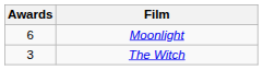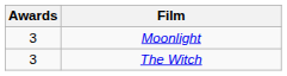Moonlight | Awards: 6 -> 3
